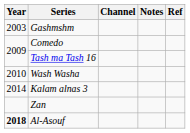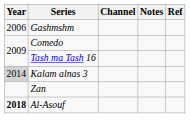Gashmshm | Year: 2003 -> 2006
- row: 2010 | Wash Washa
Kalam alnas 3 | Year: no background -> lightgrey background
